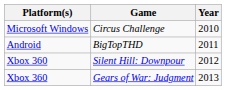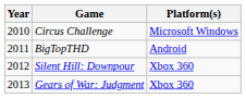columns swapped: Year <-> Platform(s)
